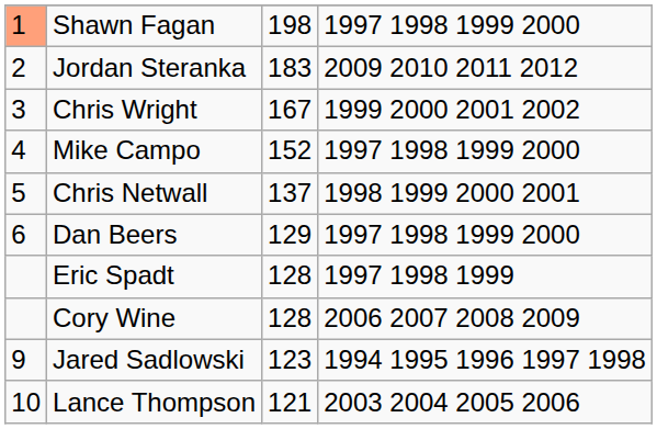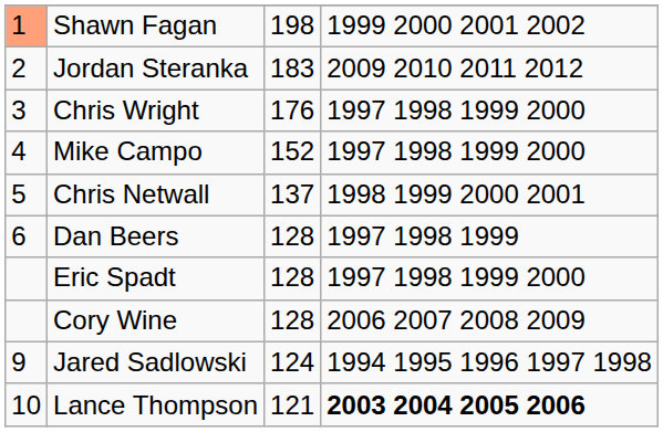Shawn Fagan | column 4: 1997 1998 1999 2000 -> 1999 2000 2001 2002
Chris Wright | column 3: 167 -> 176
Chris Wright | column 4: 1999 2000 2001 2002 -> 1997 1998 1999 2000
Dan Beers | column 3: 129 -> 128
Dan Beers | column 4: 1997 1998 1999 2000 -> 1997 1998 1999
Eric Spadt | column 4: 1997 1998 1999 -> 1997 1998 1999 2000
Jared Sadlowski | column 3: 123 -> 124
Lance Thompson | column 4: normal -> bold
